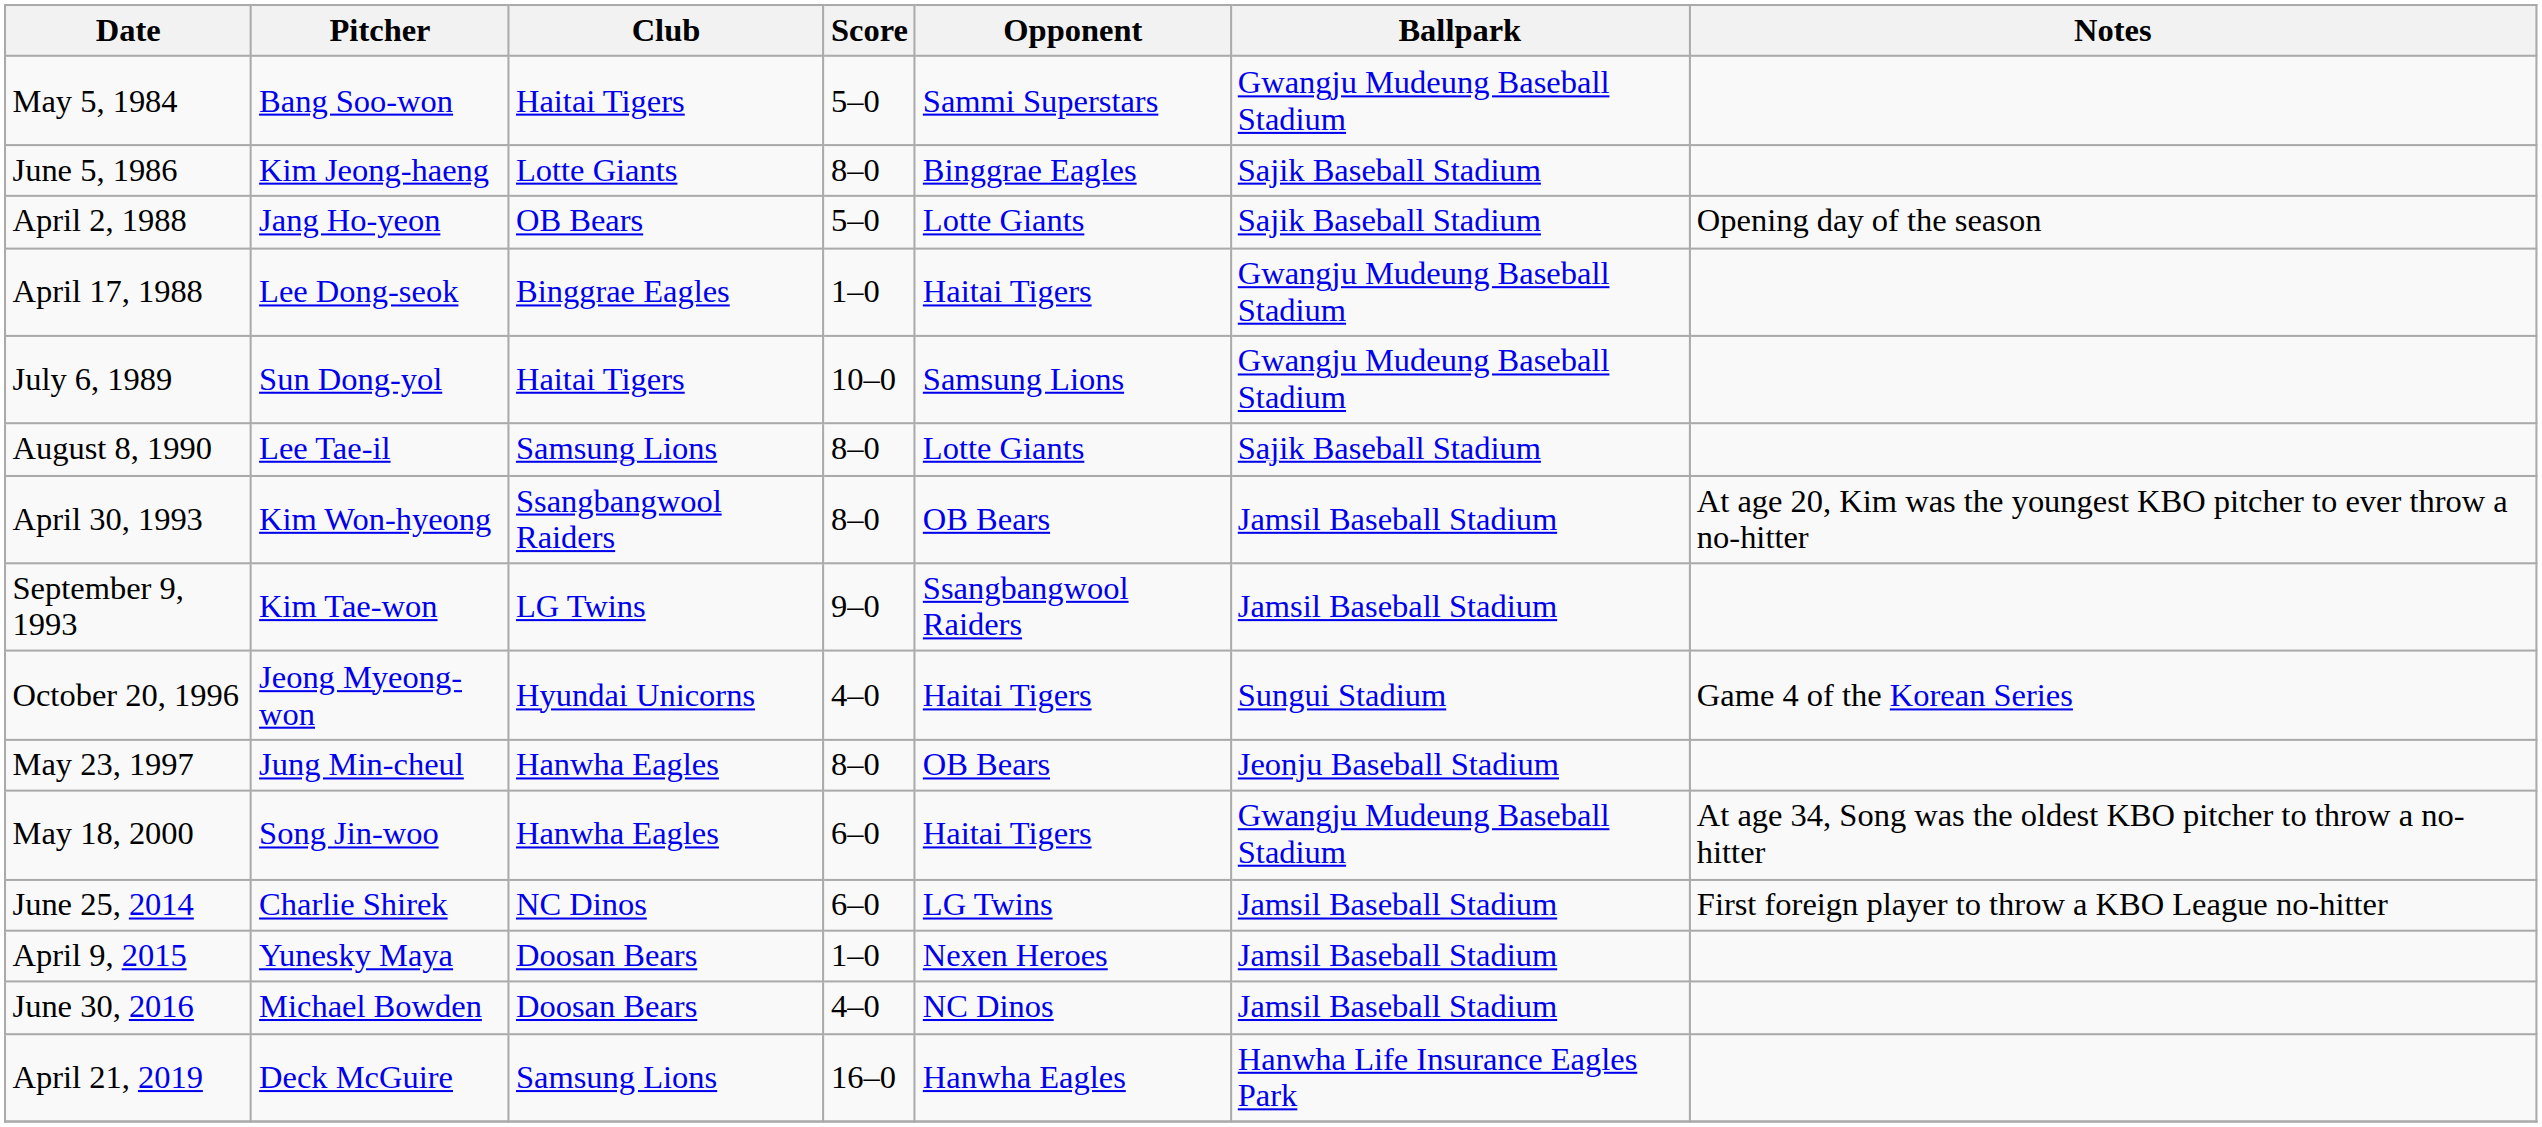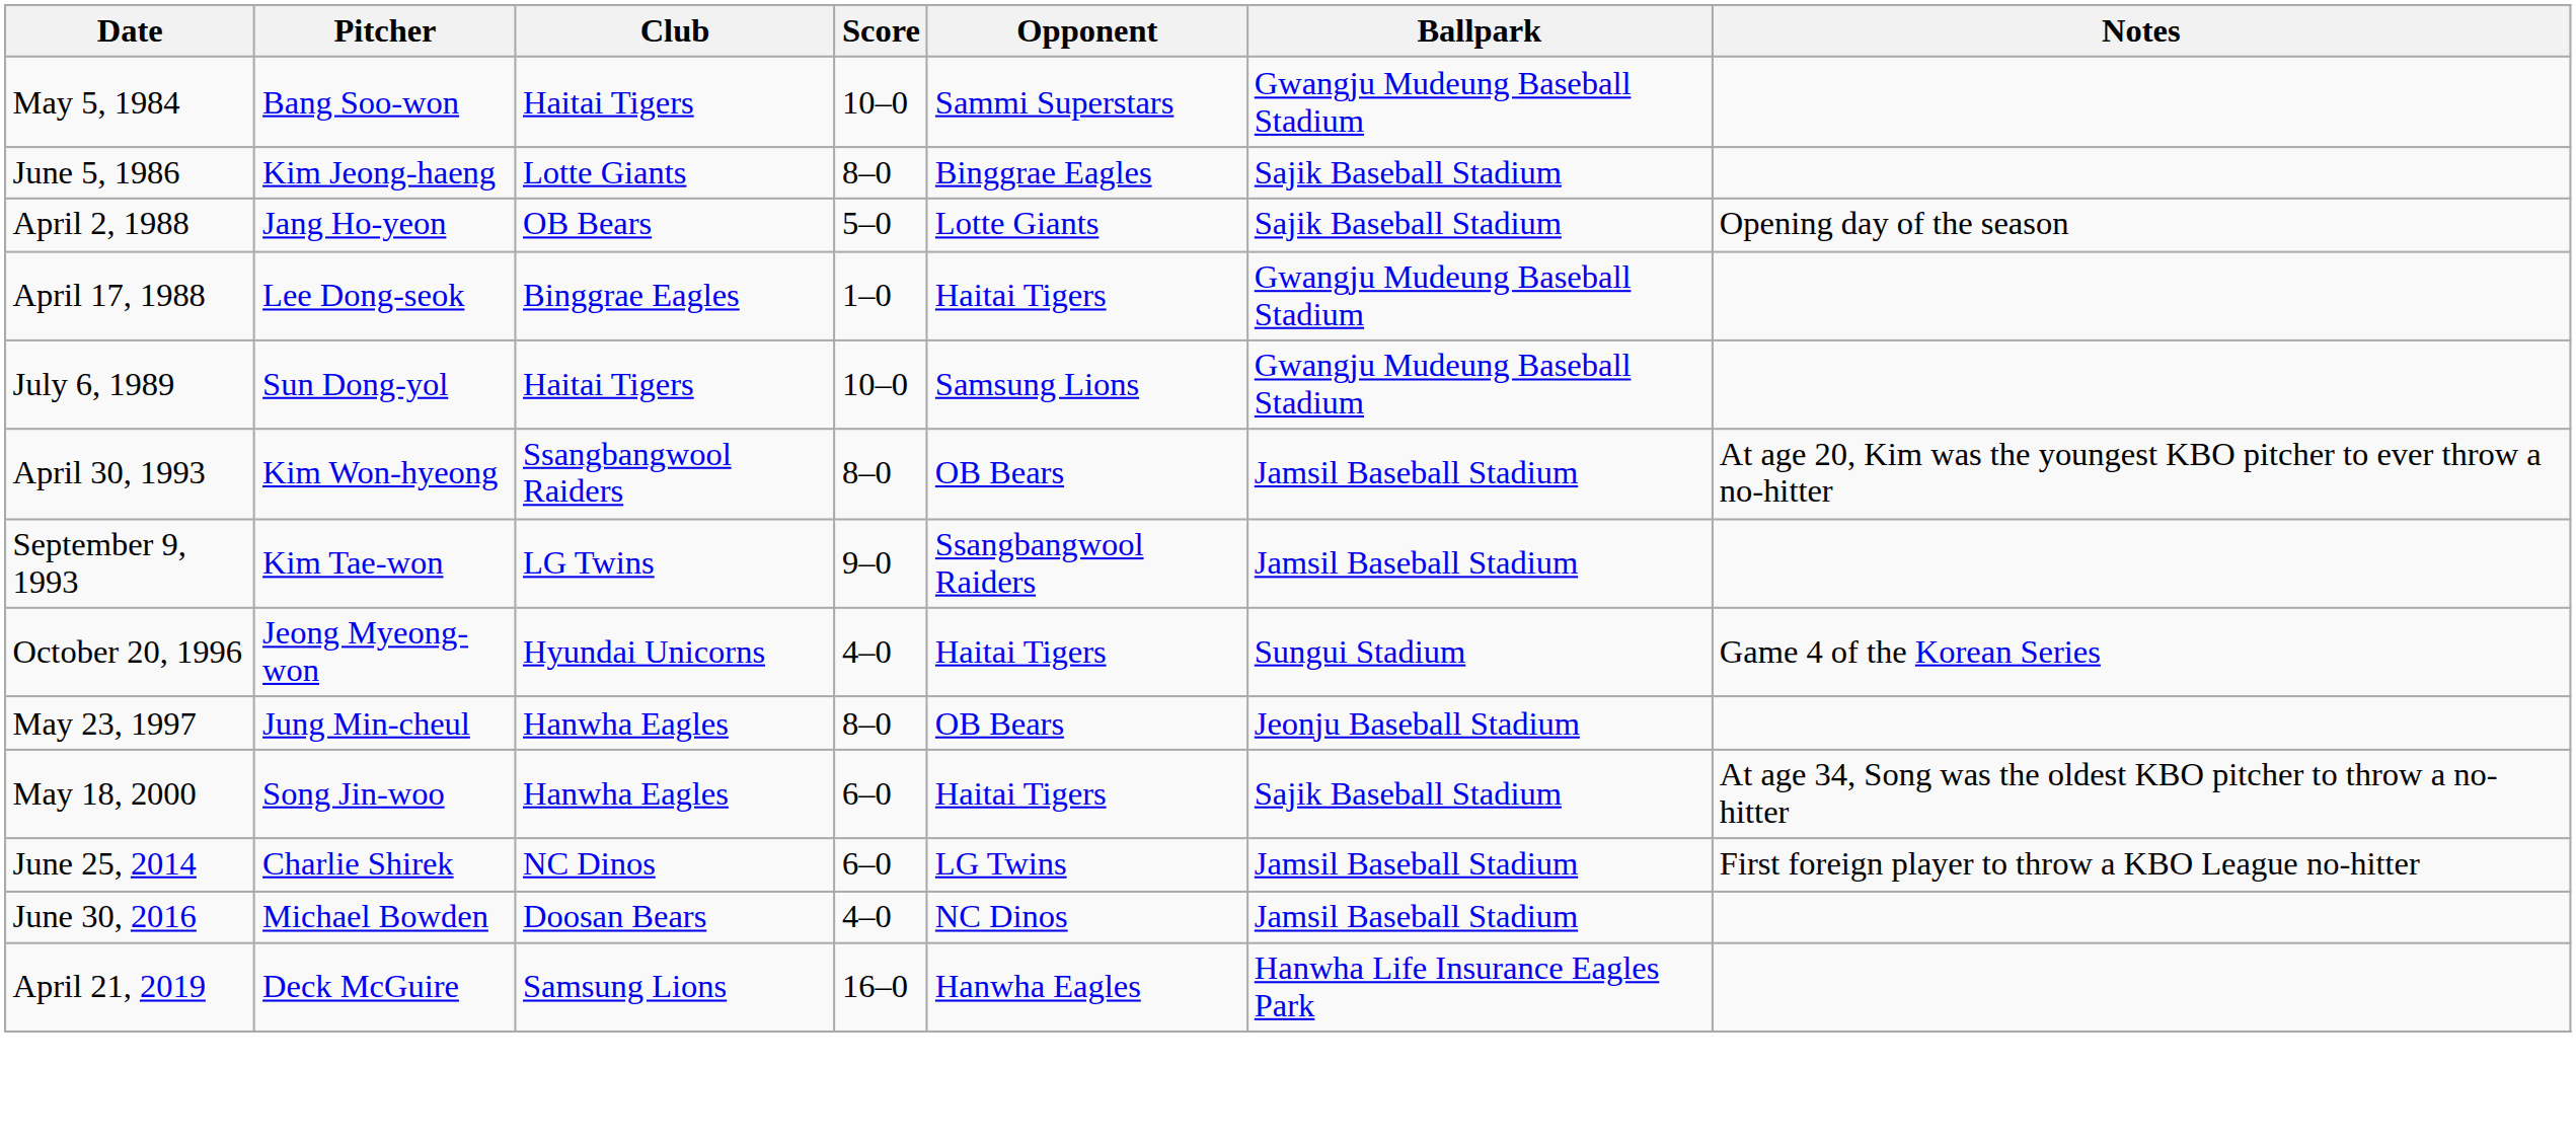May 5, 1984 | Score: 5–0 -> 10–0
- row: August 8, 1990 | Lee Tae-il | Samsung Lions | 8–0 | Lotte Giants | Sajik Baseball Stadium
May 18, 2000 | Ballpark: Gwangju Mudeung Baseball Stadium -> Sajik Baseball Stadium
- row: April 9, 2015 | Yunesky Maya | Doosan Bears | 1–0 | Nexen Heroes | Jamsil Baseball Stadium
